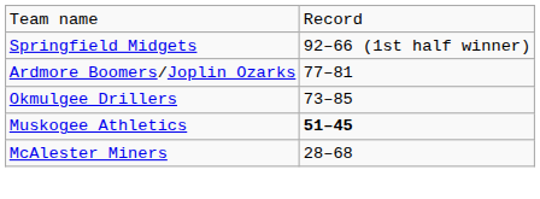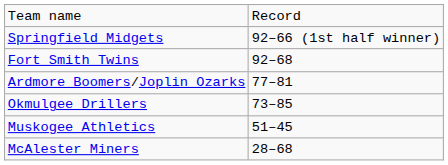+ row: Fort Smith Twins | 92–68
Muskogee Athletics | column 2: bold -> normal
